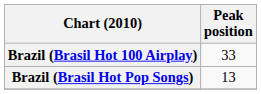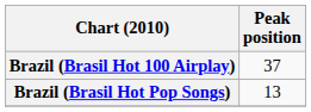Brazil (Brasil Hot 100 Airplay) | Peak position: 33 -> 37
